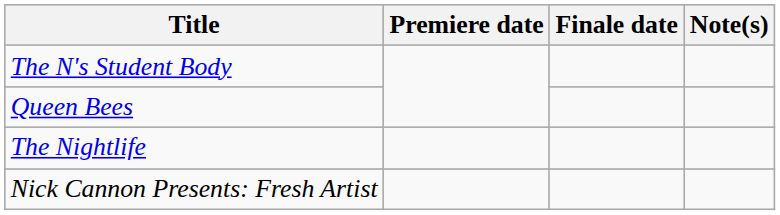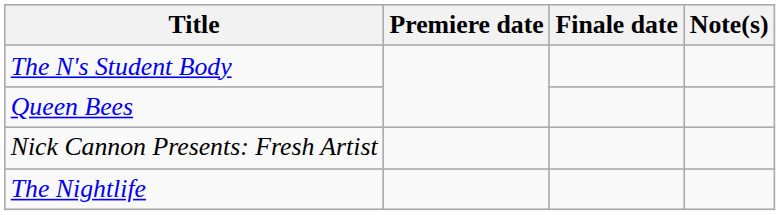rows swapped: The Nightlife <-> Nick Cannon Presents: Fresh Artist
